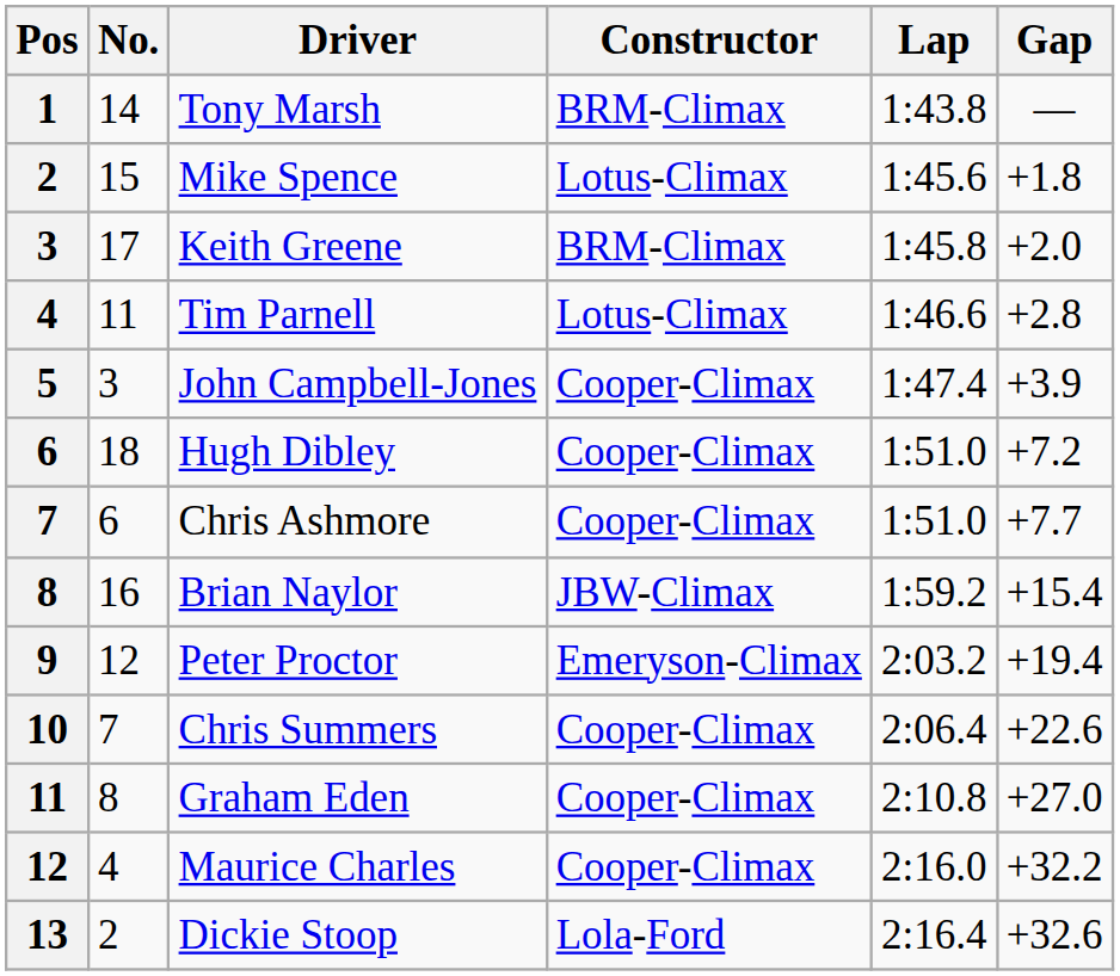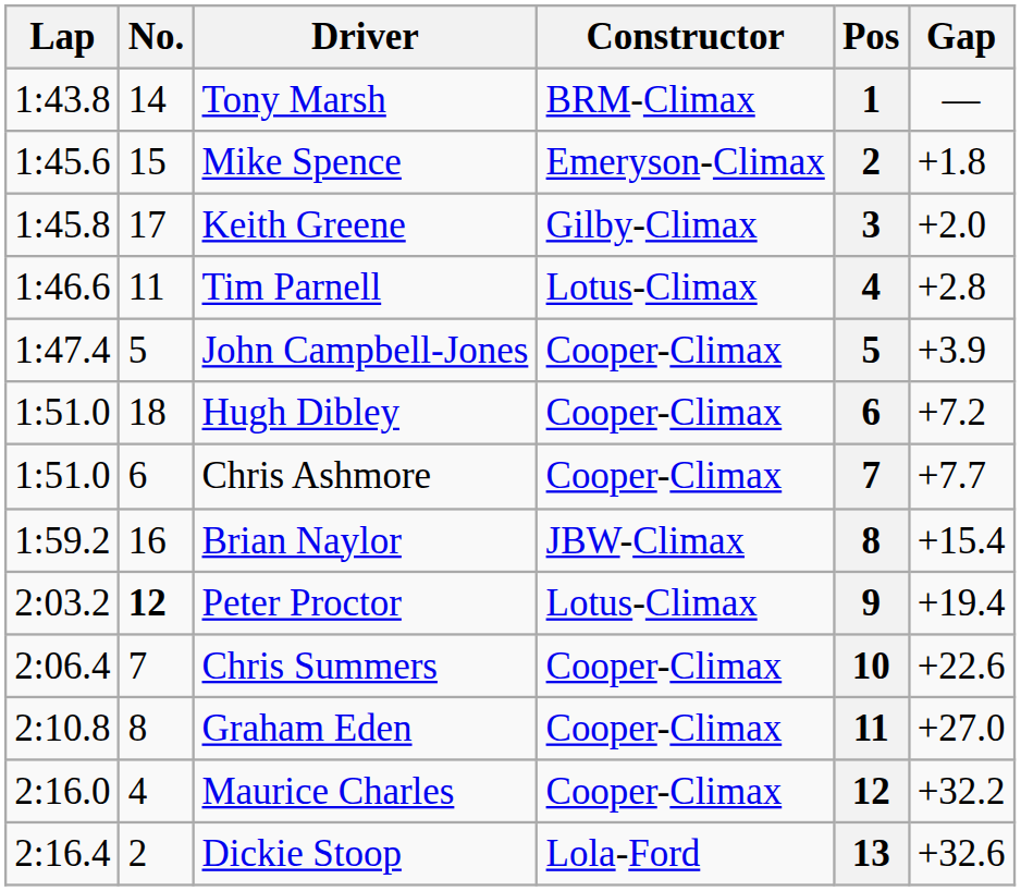columns swapped: Pos <-> Lap
Mike Spence | Constructor: Lotus-Climax -> Emeryson-Climax
Keith Greene | Constructor: BRM-Climax -> Gilby-Climax
John Campbell-Jones | No.: 3 -> 5
Peter Proctor | No.: normal -> bold
Peter Proctor | Constructor: Emeryson-Climax -> Lotus-Climax
